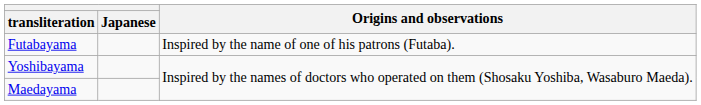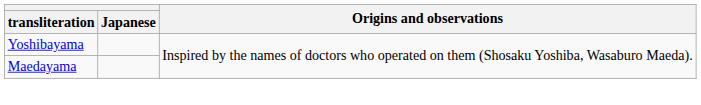- row: Futabayama | Inspired by the name of one of his patrons (Futaba).
